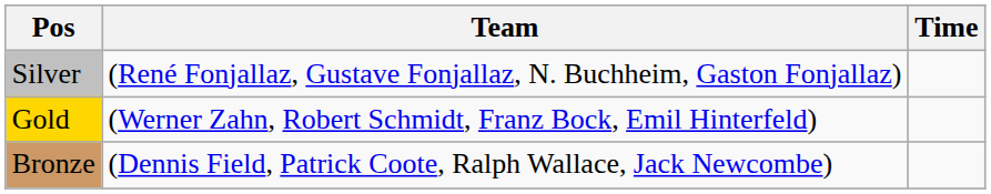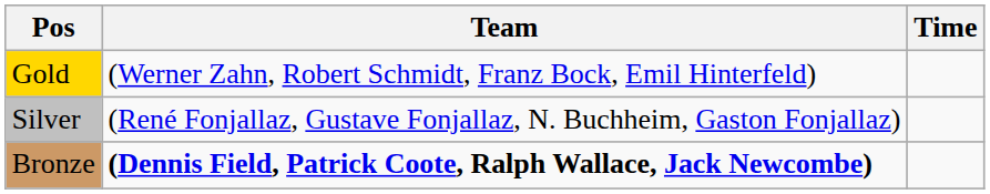rows swapped: Gold <-> Silver
Bronze | Team: normal -> bold
